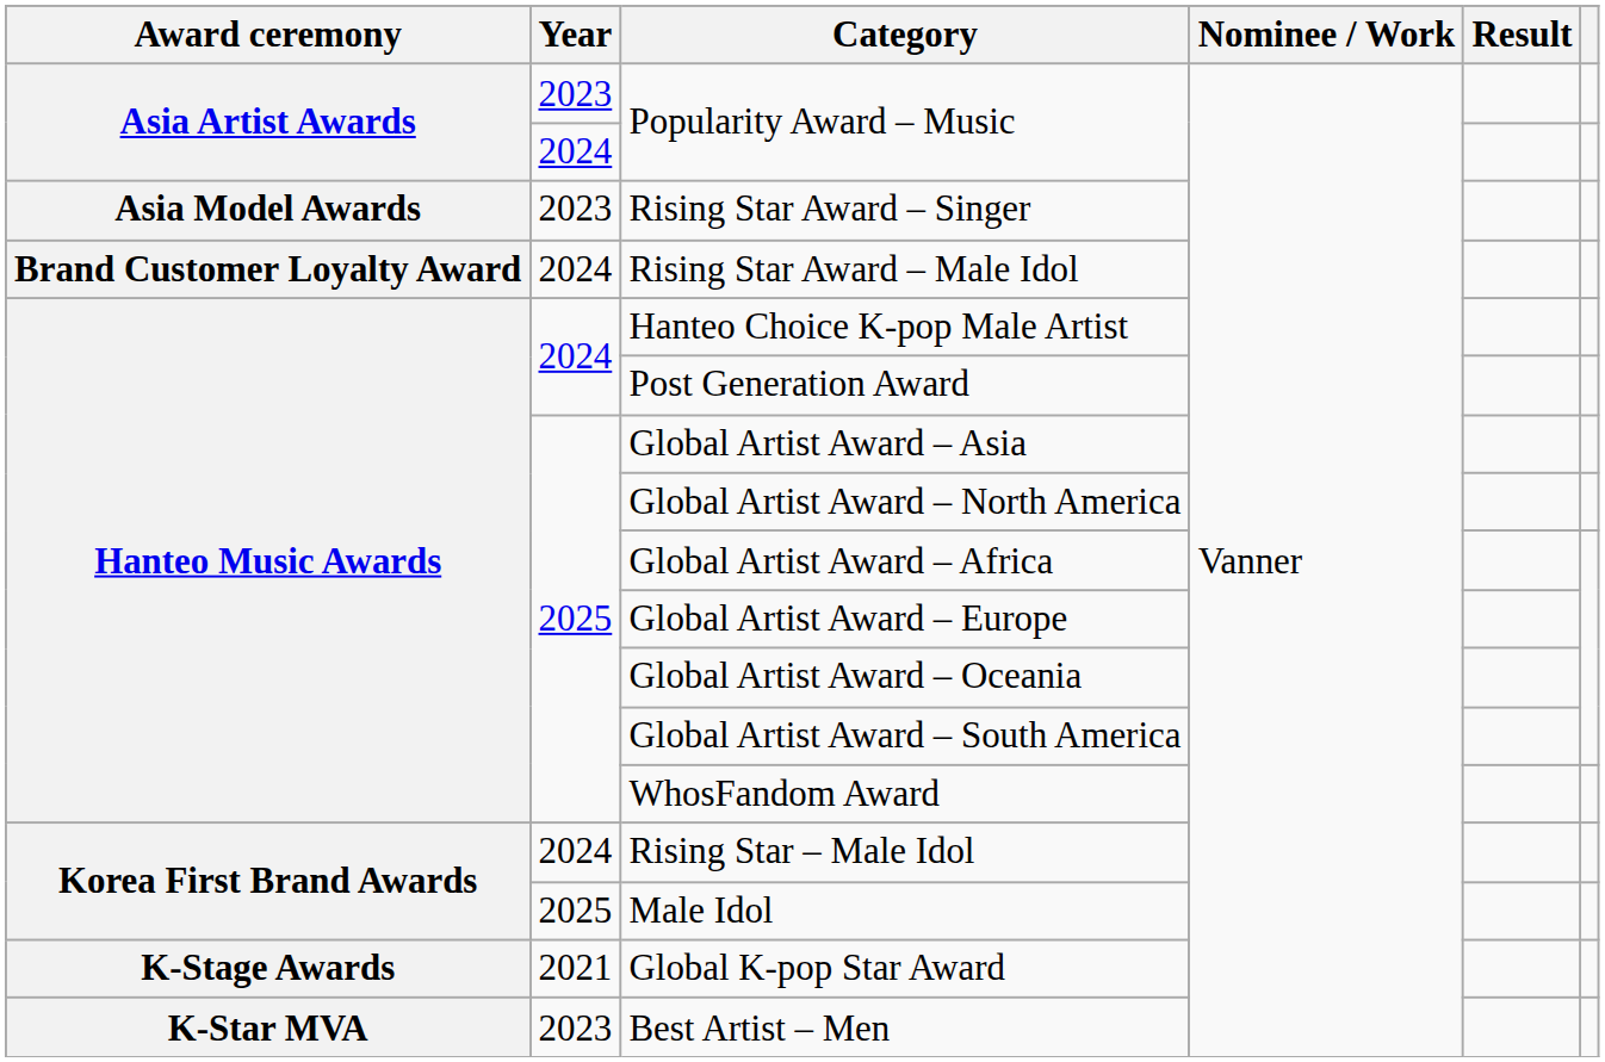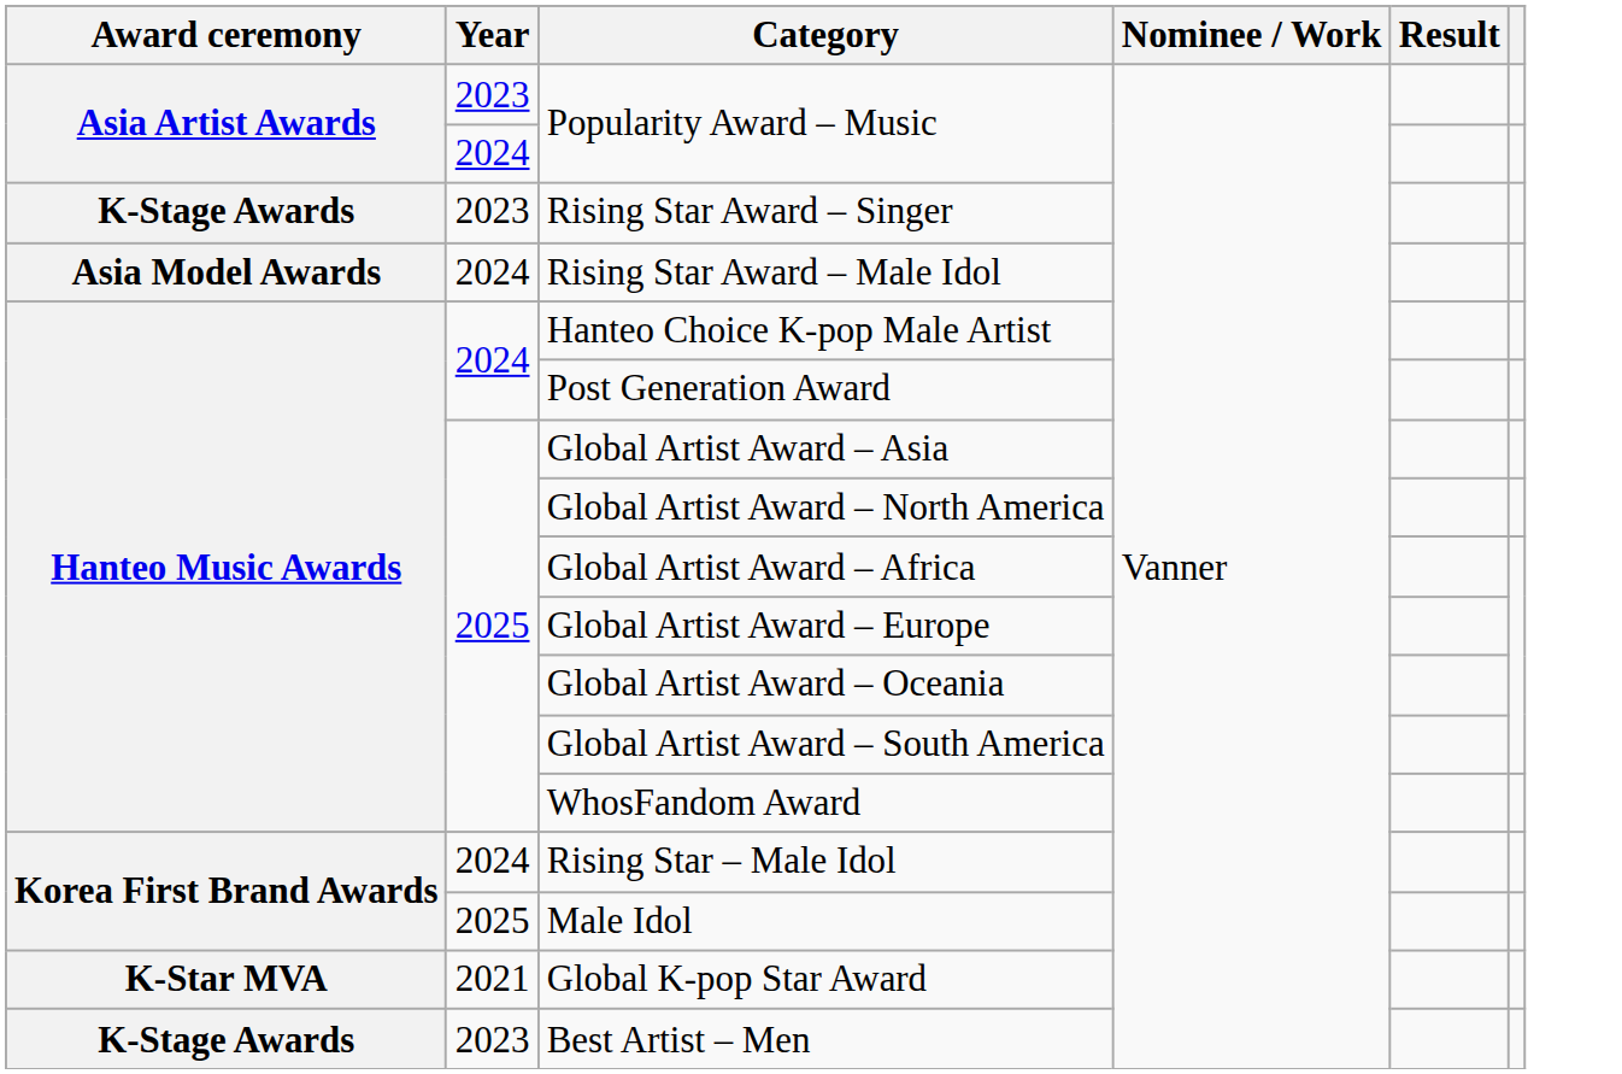Rising Star Award – Singer | Award ceremony: Asia Model Awards -> K-Stage Awards
Rising Star Award – Male Idol | Award ceremony: Brand Customer Loyalty Award -> Asia Model Awards
Global K-pop Star Award | Award ceremony: K-Stage Awards -> K-Star MVA
Best Artist – Men | Award ceremony: K-Star MVA -> K-Stage Awards
